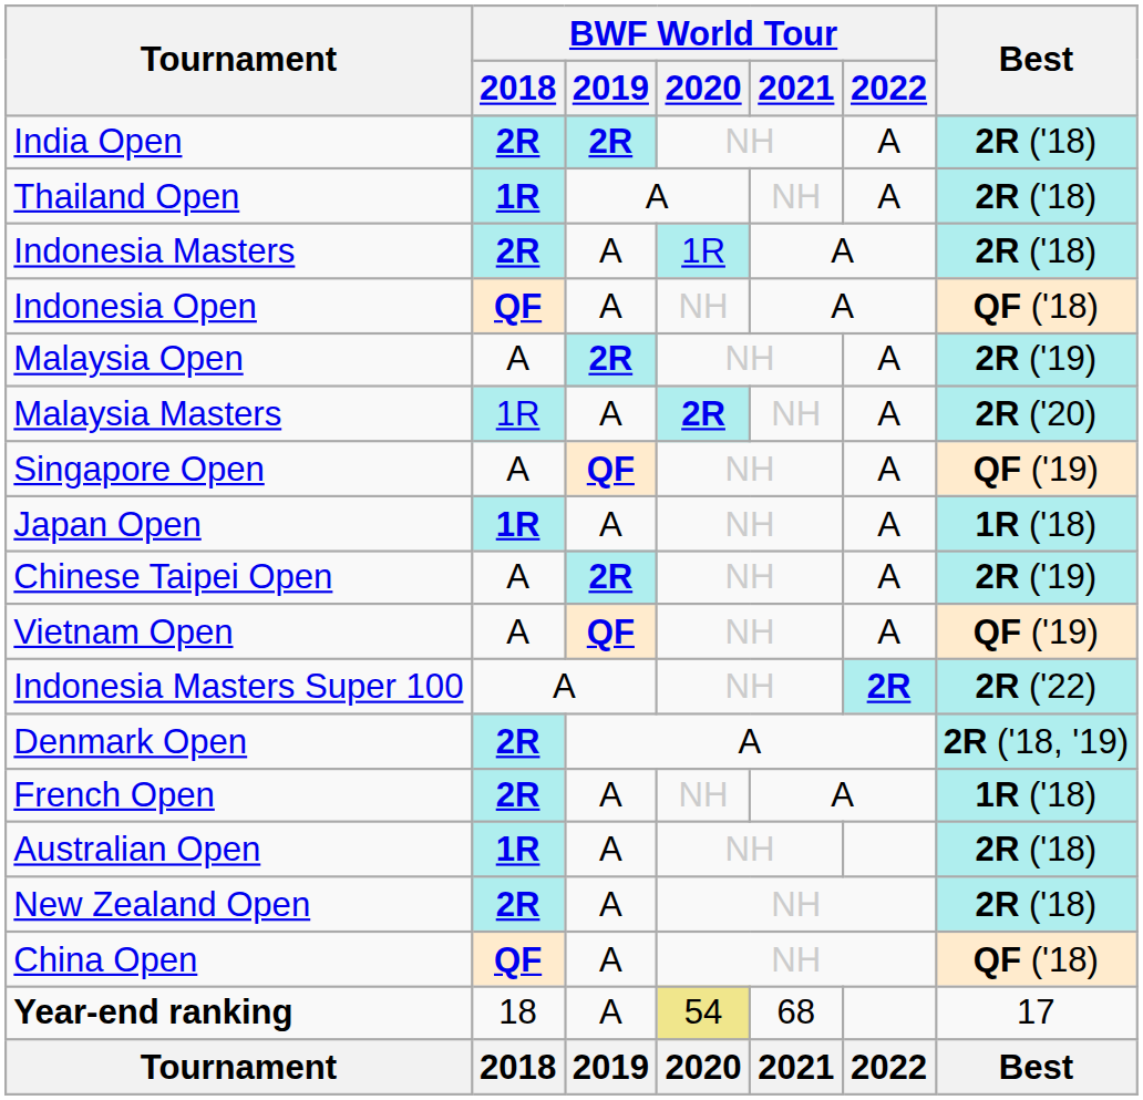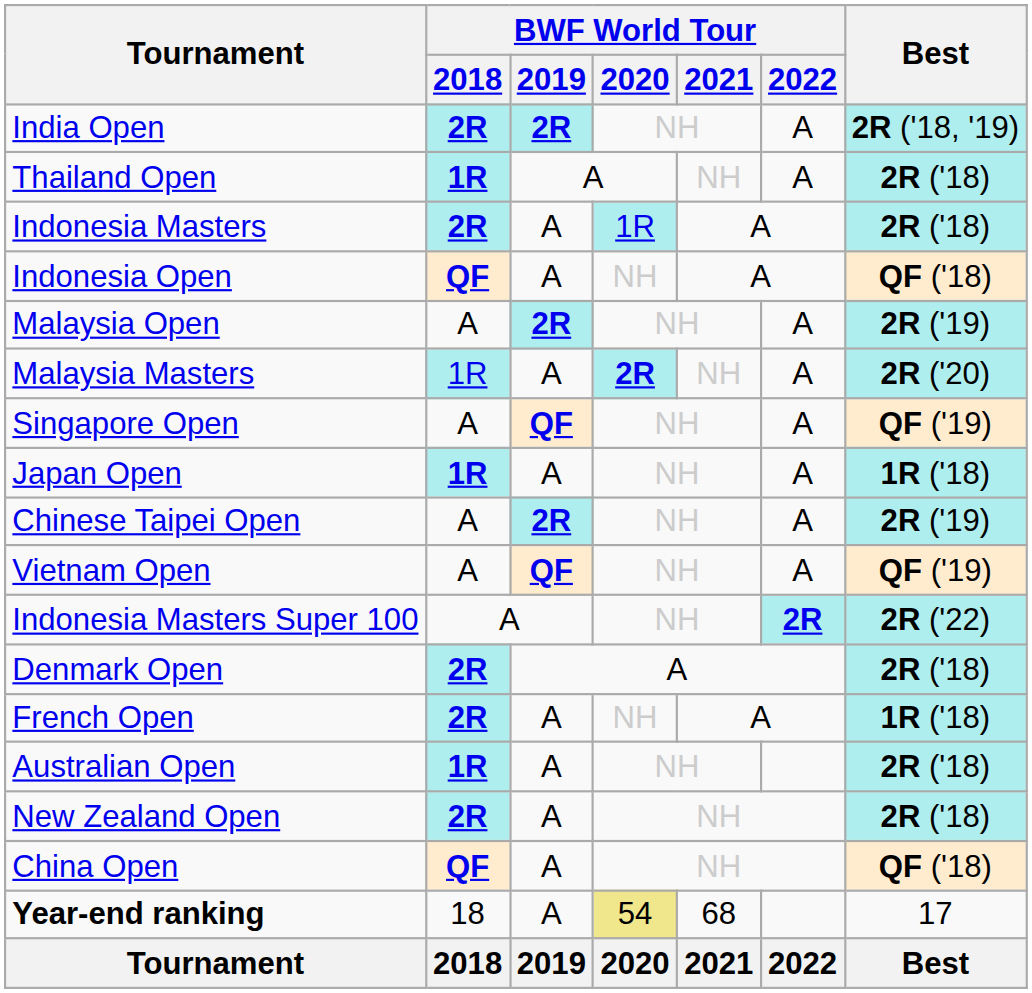India Open | Best: 2R ('18) -> 2R ('18, '19)
Denmark Open | Best: 2R ('18, '19) -> 2R ('18)
